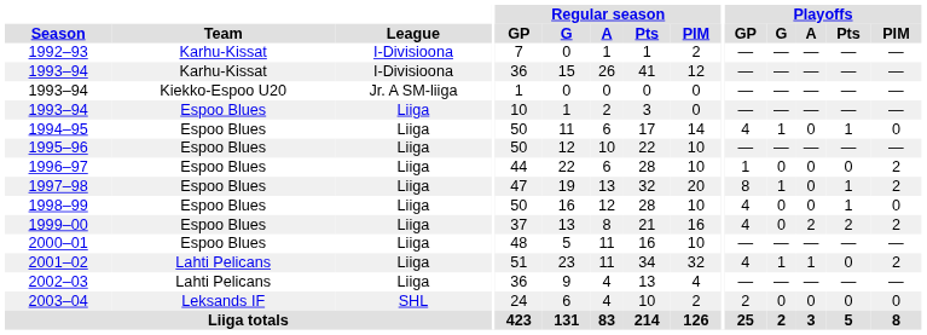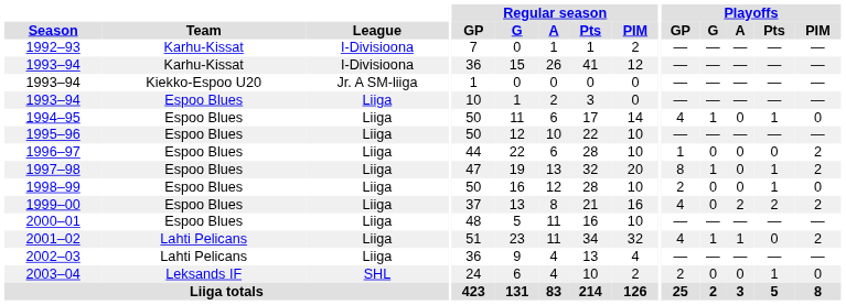1998–99 | Playoffs / GP: 4 -> 2
2003–04 | Playoffs / Pts: 0 -> 1
